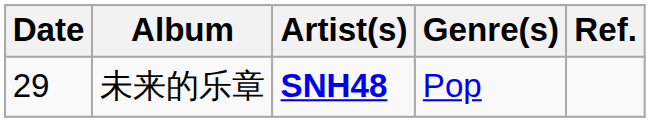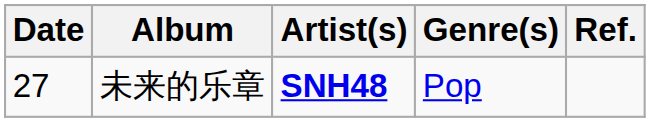未来的乐章 | Date: 29 -> 27
